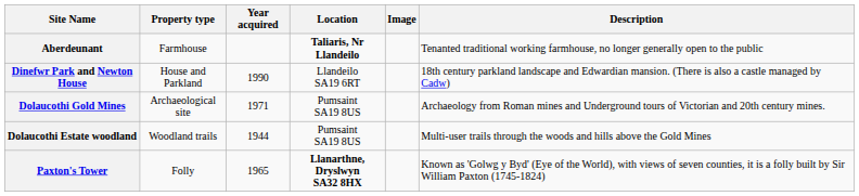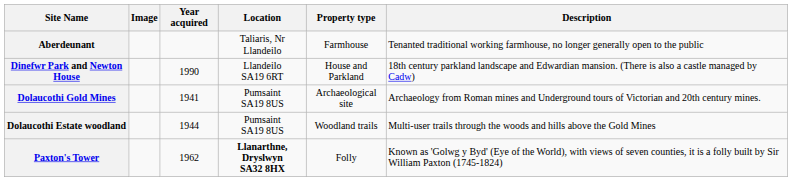columns swapped: Property type <-> Image
Aberdeunant | Location: bold -> normal
Dolaucothi Gold Mines | Year acquired: 1971 -> 1941
Paxton's Tower | Year acquired: 1965 -> 1962
